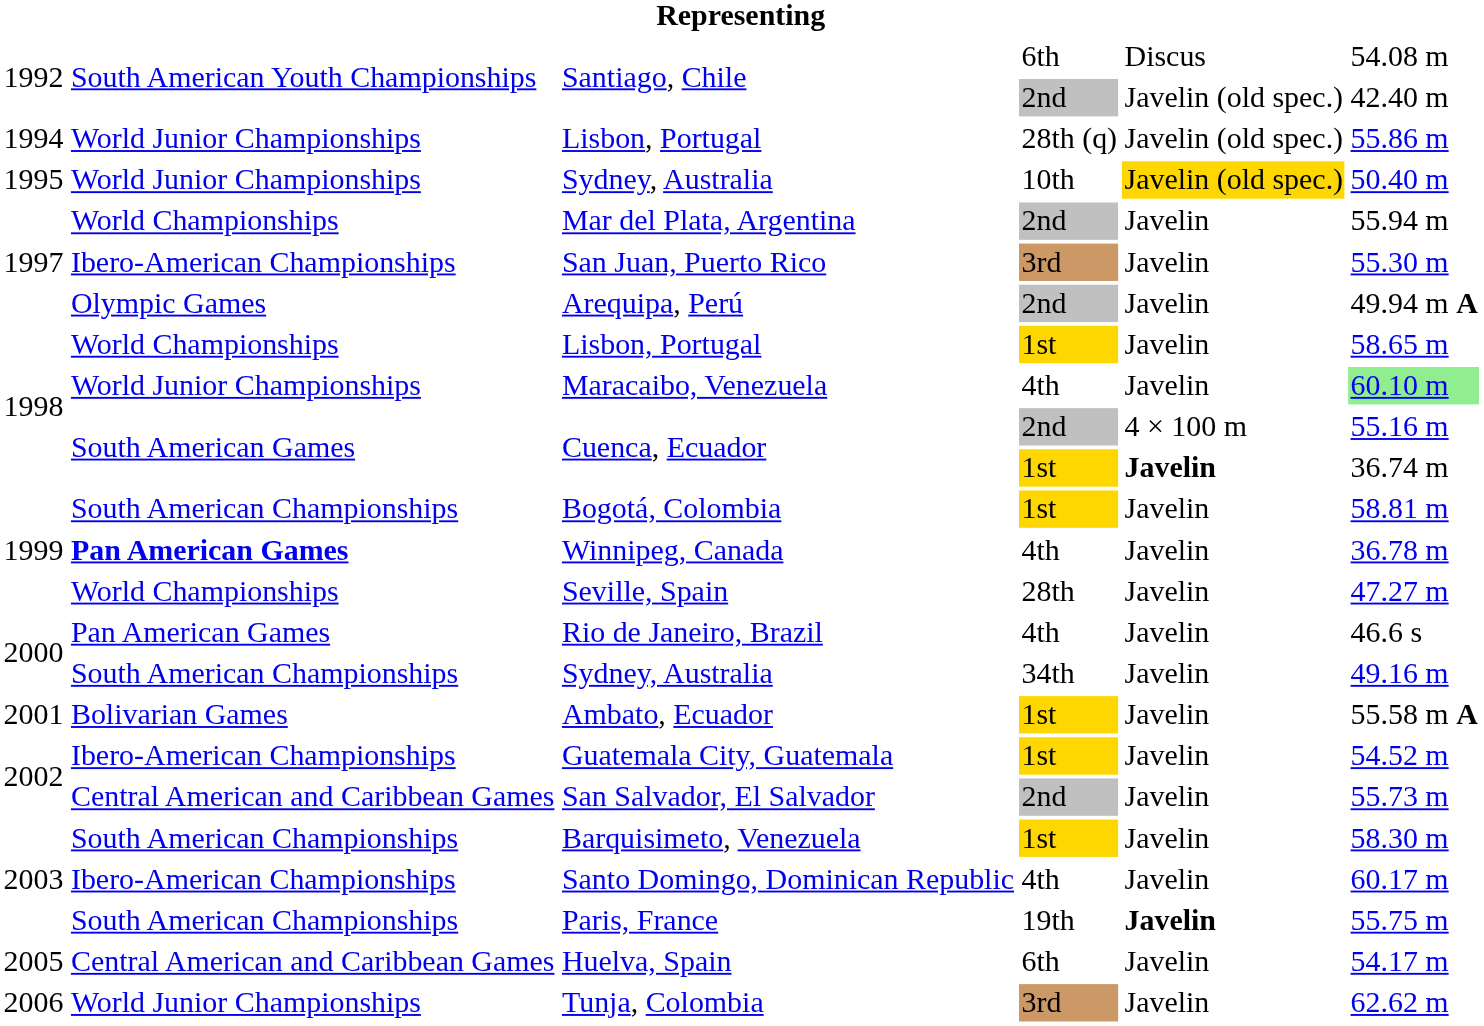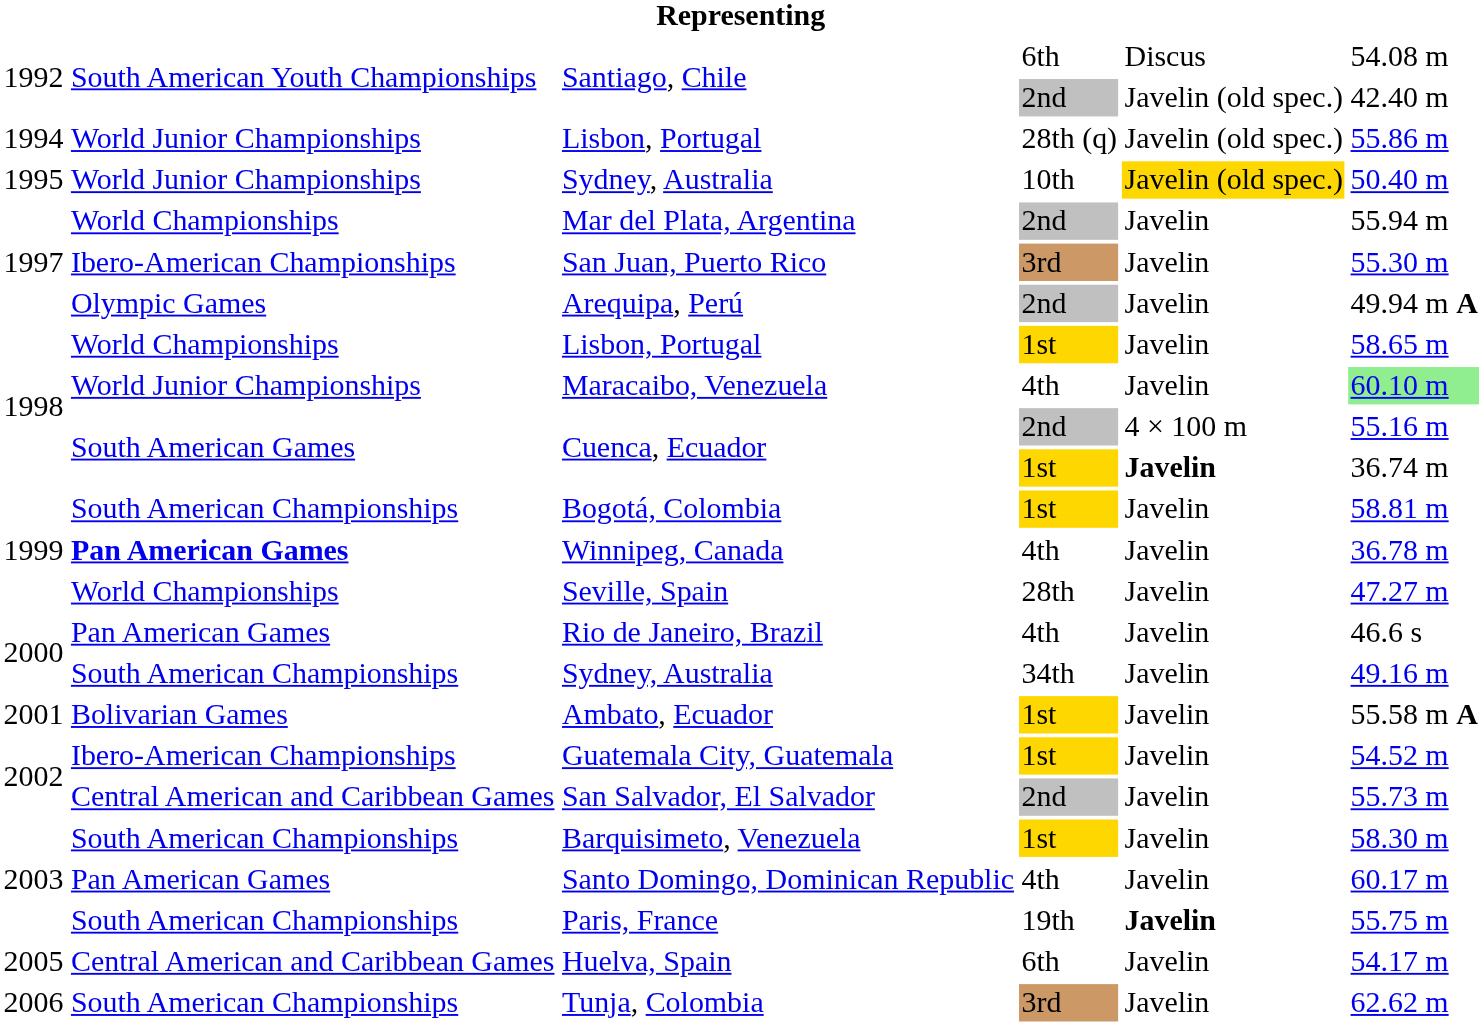Santo Domingo, Dominican Republic | column 2: Ibero-American Championships -> Pan American Games
Tunja, Colombia | column 2: World Junior Championships -> South American Championships
